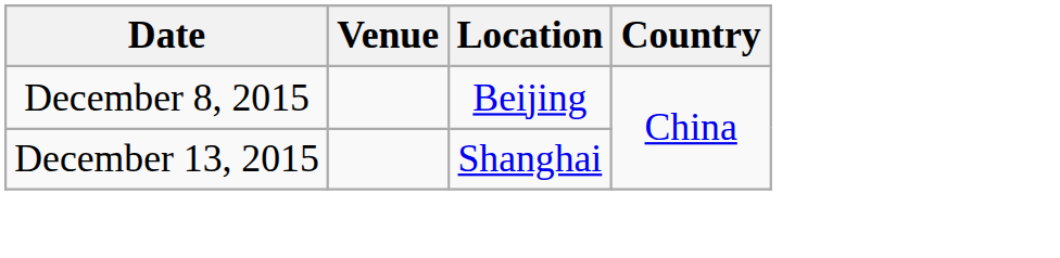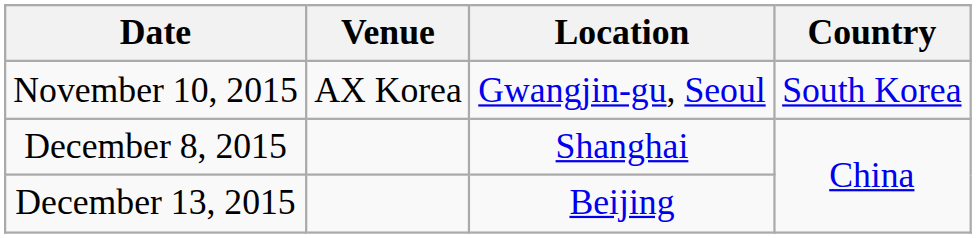+ row: November 10, 2015 | AX Korea | Gwangjin-gu, Seoul | South Korea
December 8, 2015 | Location: Beijing -> Shanghai
December 13, 2015 | Location: Shanghai -> Beijing
